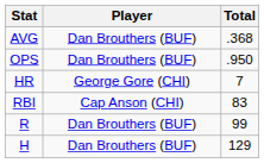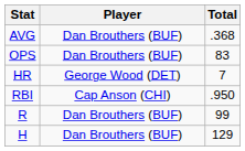OPS | Total: .950 -> 83
HR | Player: George Gore (CHI) -> George Wood (DET)
RBI | Total: 83 -> .950
